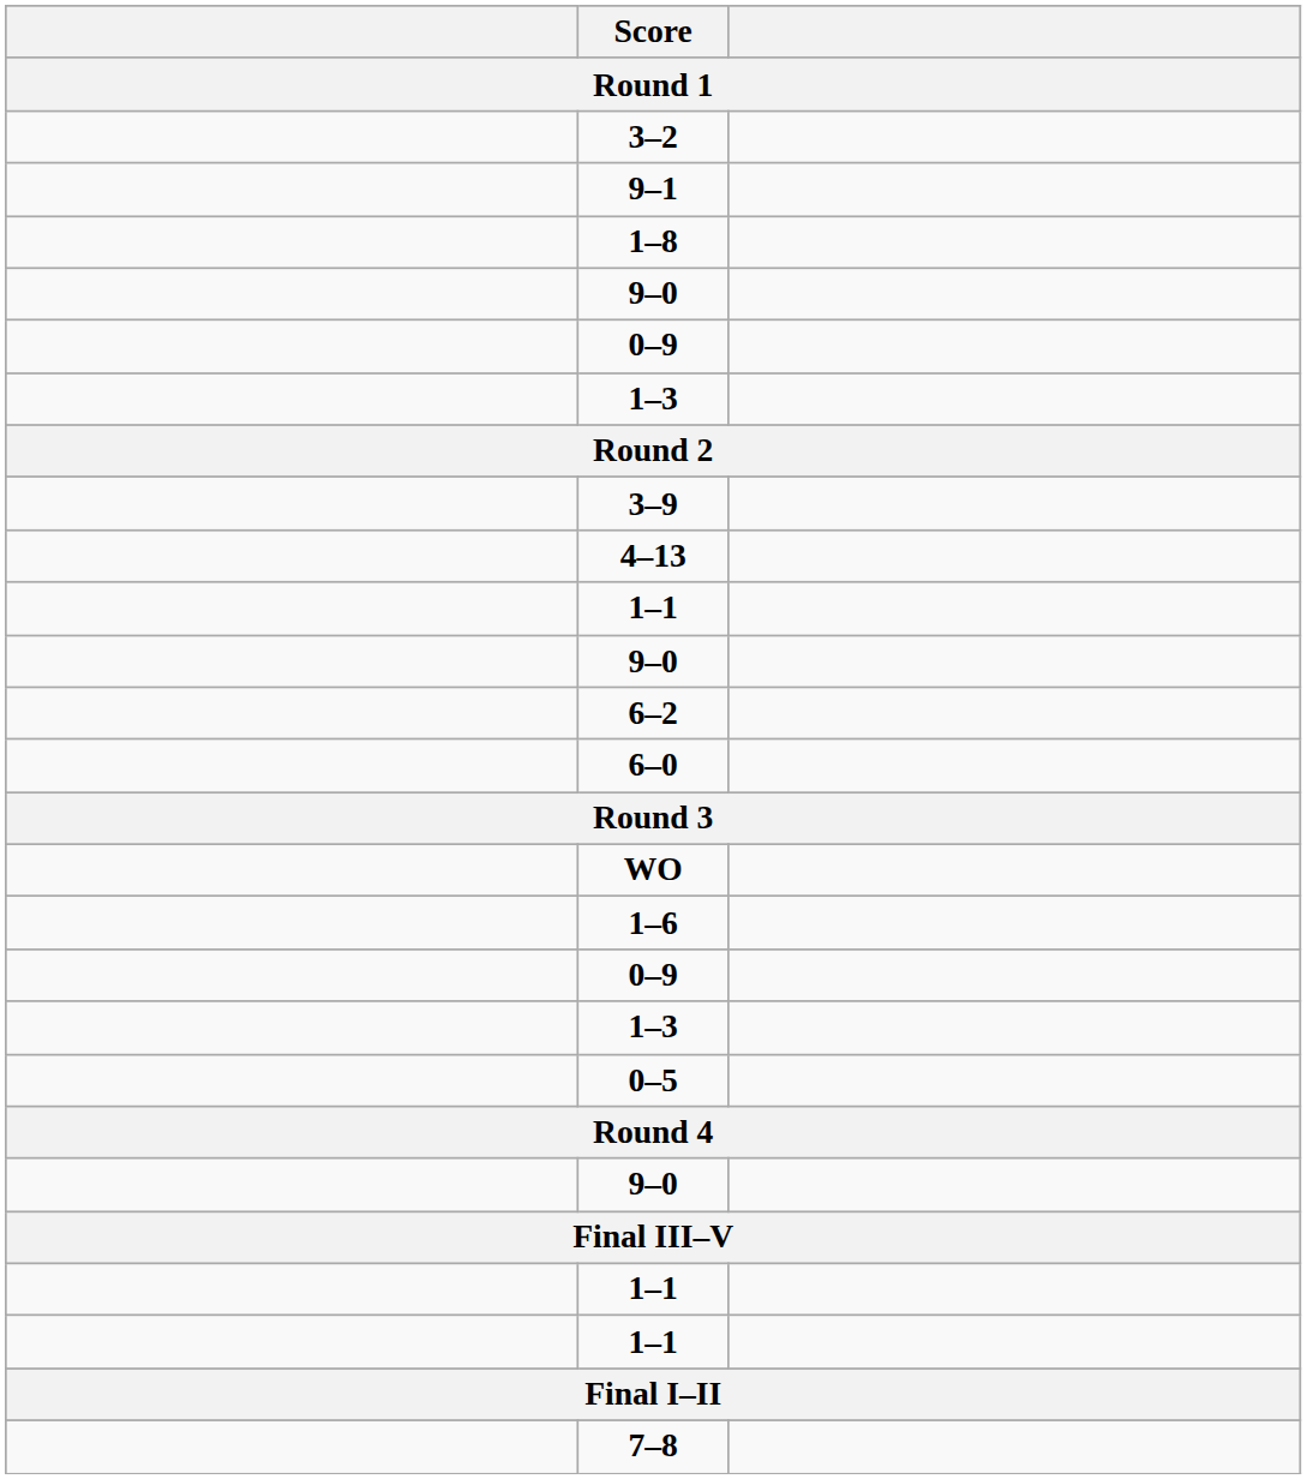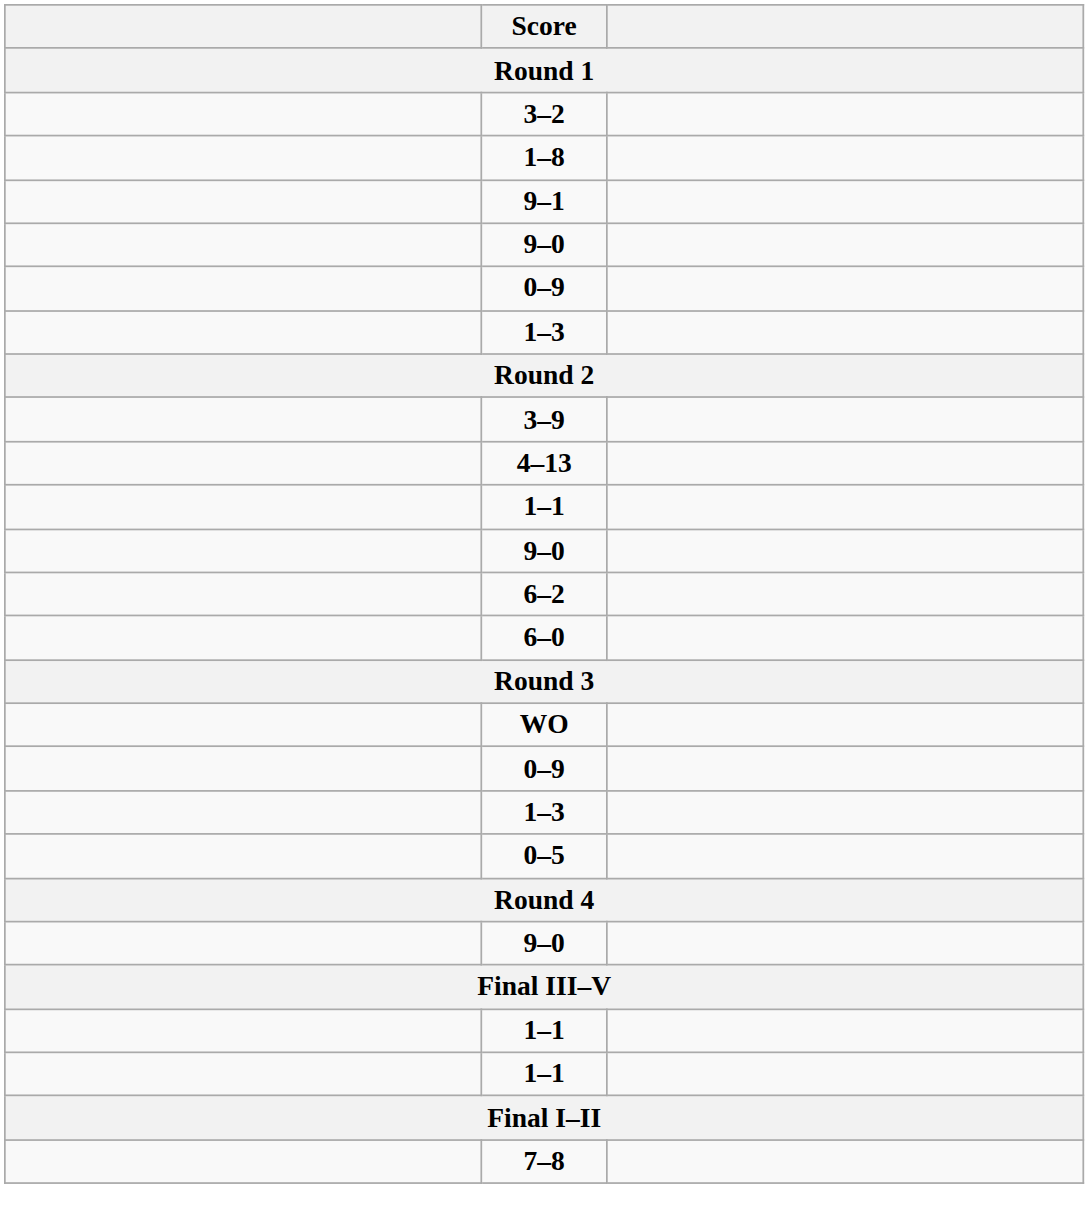rows swapped: 1–8 <-> 9–1
- row: 1–6
